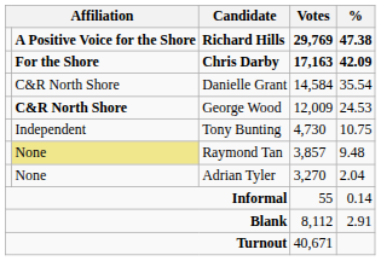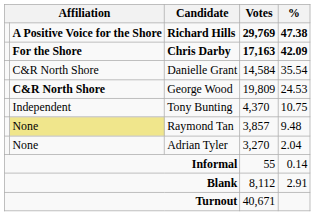George Wood | Votes: 12,009 -> 19,809
Tony Bunting | Votes: 4,730 -> 4,370
